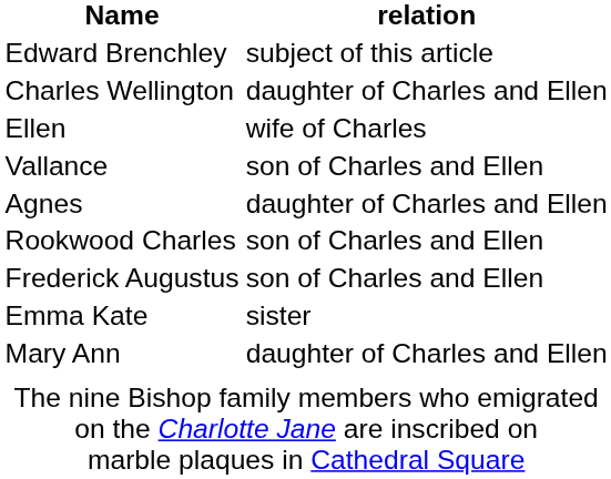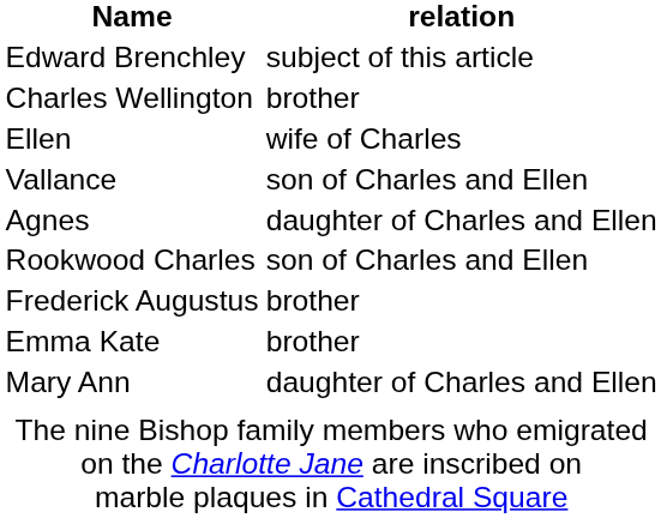Charles Wellington | relation: daughter of Charles and Ellen -> brother
Frederick Augustus | relation: son of Charles and Ellen -> brother
Emma Kate | relation: sister -> brother
